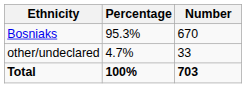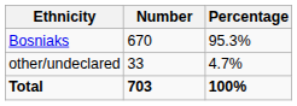columns swapped: Number <-> Percentage
